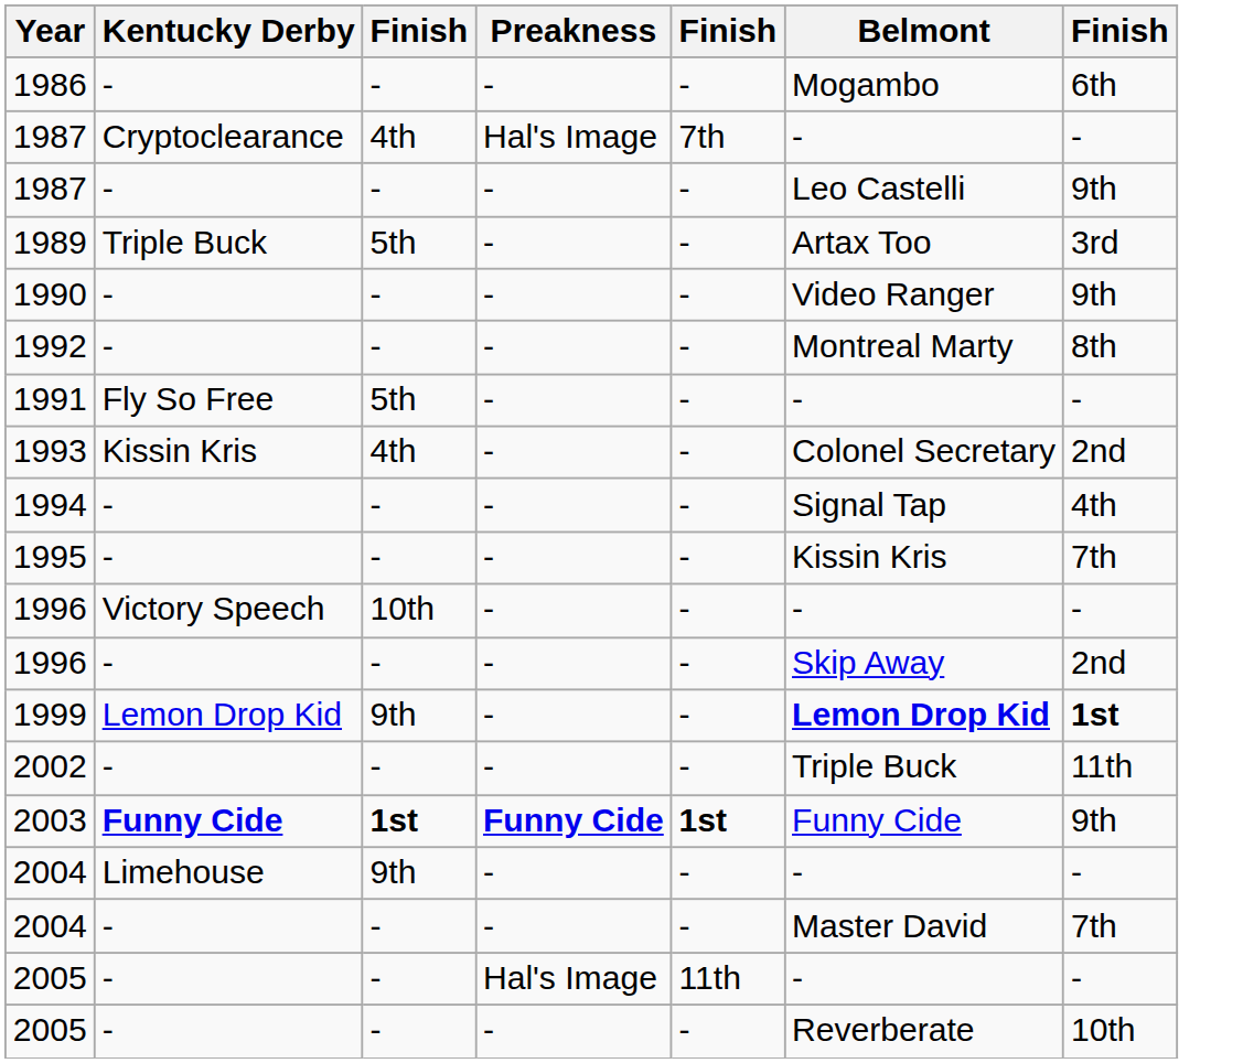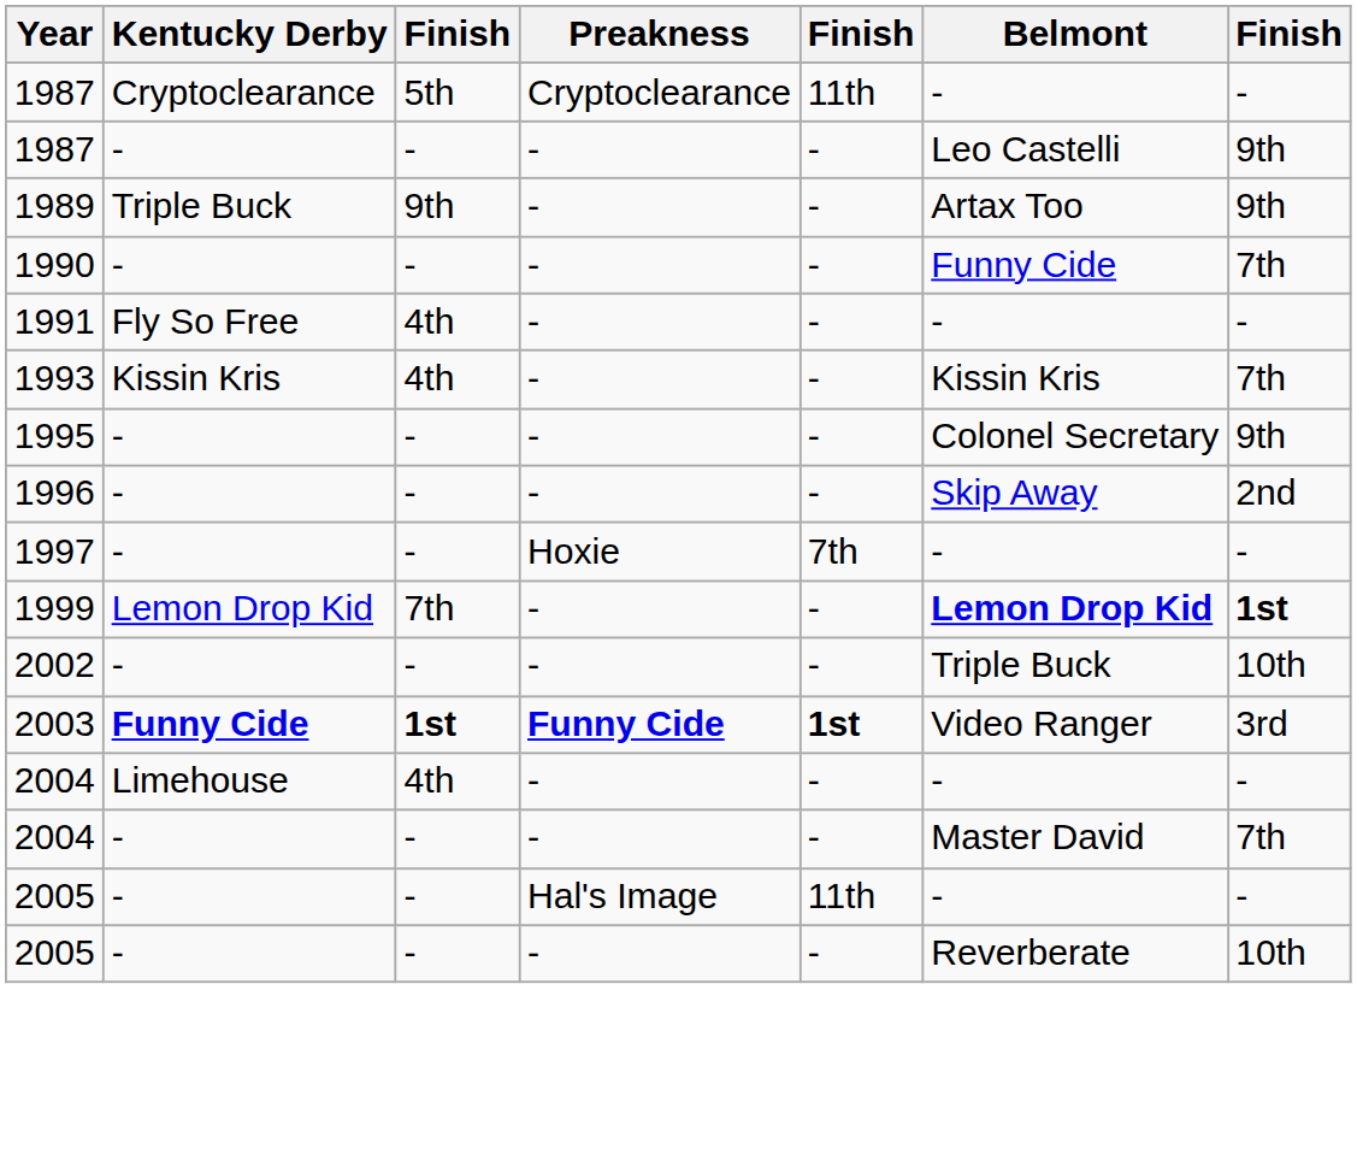- row: 1986 | - | - | - | - | Mogambo | 6th
1987 / Cryptoclearance | column 3: 4th -> 5th
1987 / Cryptoclearance | Preakness: Hal's Image -> Cryptoclearance
1987 / Cryptoclearance | column 5: 7th -> 11th
1989 | column 3: 5th -> 9th
1989 | column 7: 3rd -> 9th
1990 | Belmont: Video Ranger -> Funny Cide
1990 | column 7: 9th -> 7th
- row: 1992 | - | - | - | - | Montreal Marty | 8th
1991 | column 3: 5th -> 4th
1993 | Belmont: Colonel Secretary -> Kissin Kris
1993 | column 7: 2nd -> 7th
- row: 1994 | - | - | - | - | Signal Tap | 4th
1995 | Belmont: Kissin Kris -> Colonel Secretary
1995 | column 7: 7th -> 9th
- row: 1996 | Victory Speech | 10th | - | - | - | -
+ row: 1997 | - | - | Hoxie | 7th | - | -
1999 | column 3: 9th -> 7th
2002 | column 7: 11th -> 10th
2003 | Belmont: Funny Cide -> Video Ranger
2003 | column 7: 9th -> 3rd
2004 / Limehouse | column 3: 9th -> 4th
